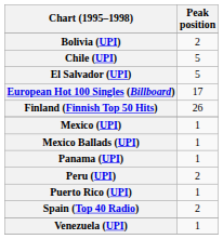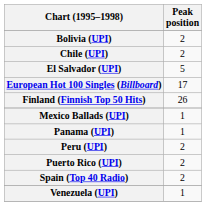Chile (UPI) | Peak position: 5 -> 2
- row: Mexico (UPI) | 1
Puerto Rico (UPI) | Peak position: 1 -> 2
